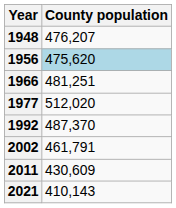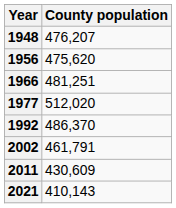1956 | County population: lightblue background -> no background
1992 | County population: 487,370 -> 486,370
